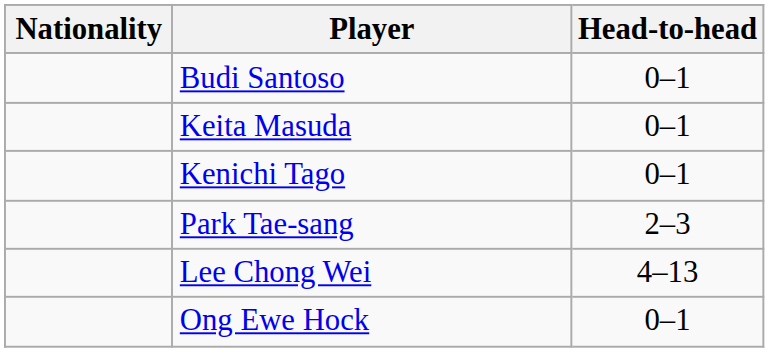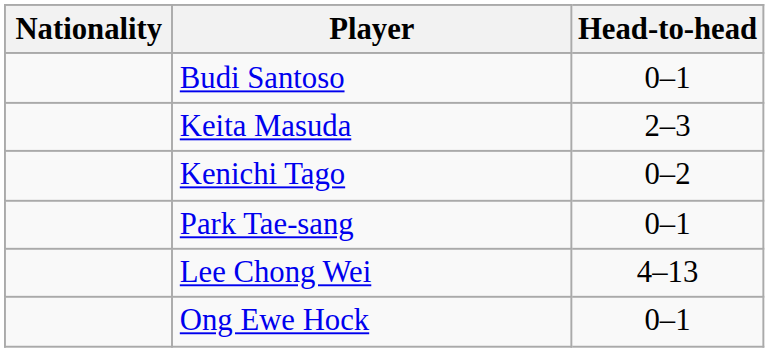Keita Masuda | Head-to-head: 0–1 -> 2–3
Kenichi Tago | Head-to-head: 0–1 -> 0–2
Park Tae-sang | Head-to-head: 2–3 -> 0–1
